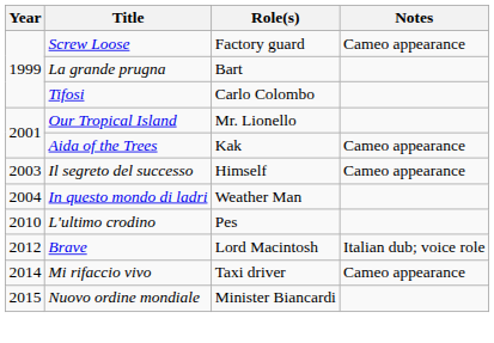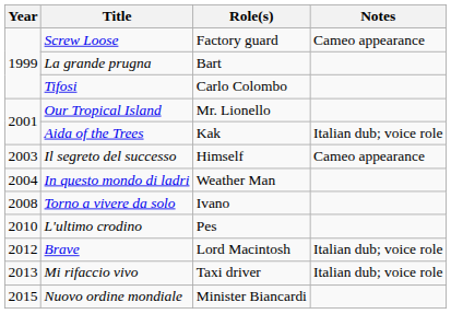Aida of the Trees | Notes: Cameo appearance -> Italian dub; voice role
+ row: 2008 | Torno a vivere da solo | Ivano
Mi rifaccio vivo | Year: 2014 -> 2013
Mi rifaccio vivo | Notes: Cameo appearance -> Italian dub; voice role
